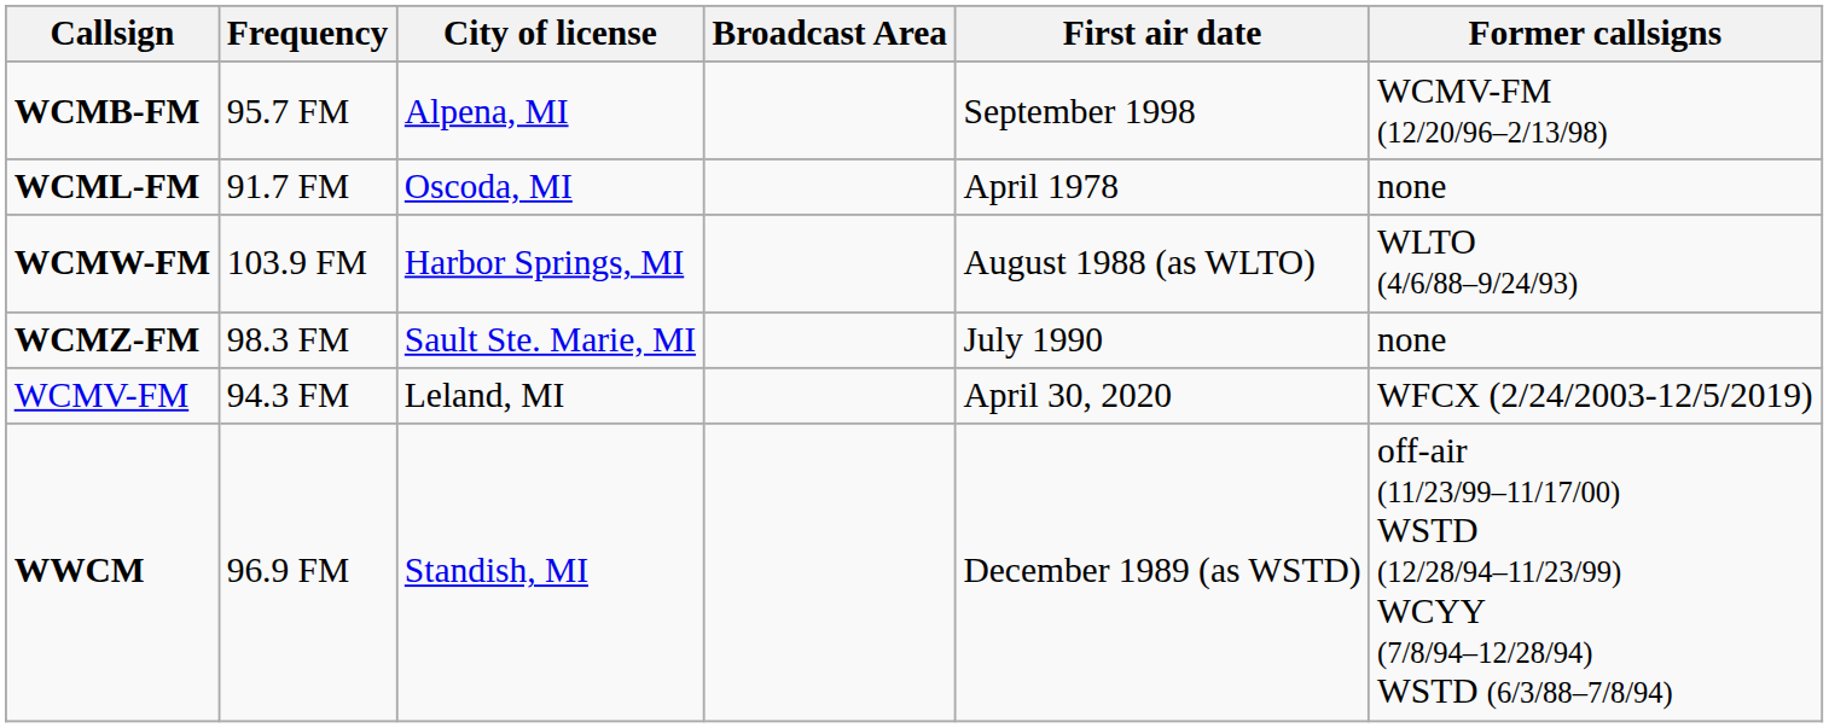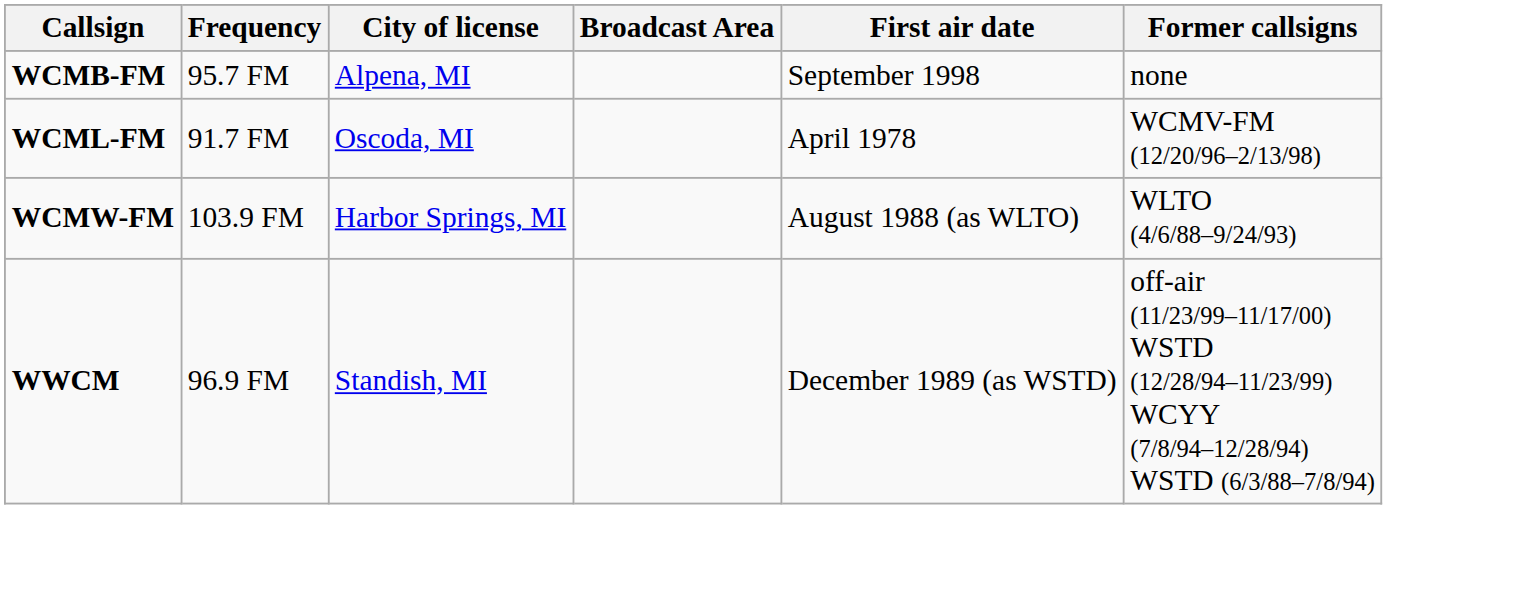WCMB-FM | Former callsigns: WCMV-FM (12/20/96–2/13/98) -> none
WCML-FM | Former callsigns: none -> WCMV-FM (12/20/96–2/13/98)
- row: WCMZ-FM | 98.3 FM | Sault Ste. Marie, MI | July 1990 | none
- row: WCMV-FM | 94.3 FM | Leland, MI | April 30, 2020 | WFCX (2/24/2003-12/5/2019)
